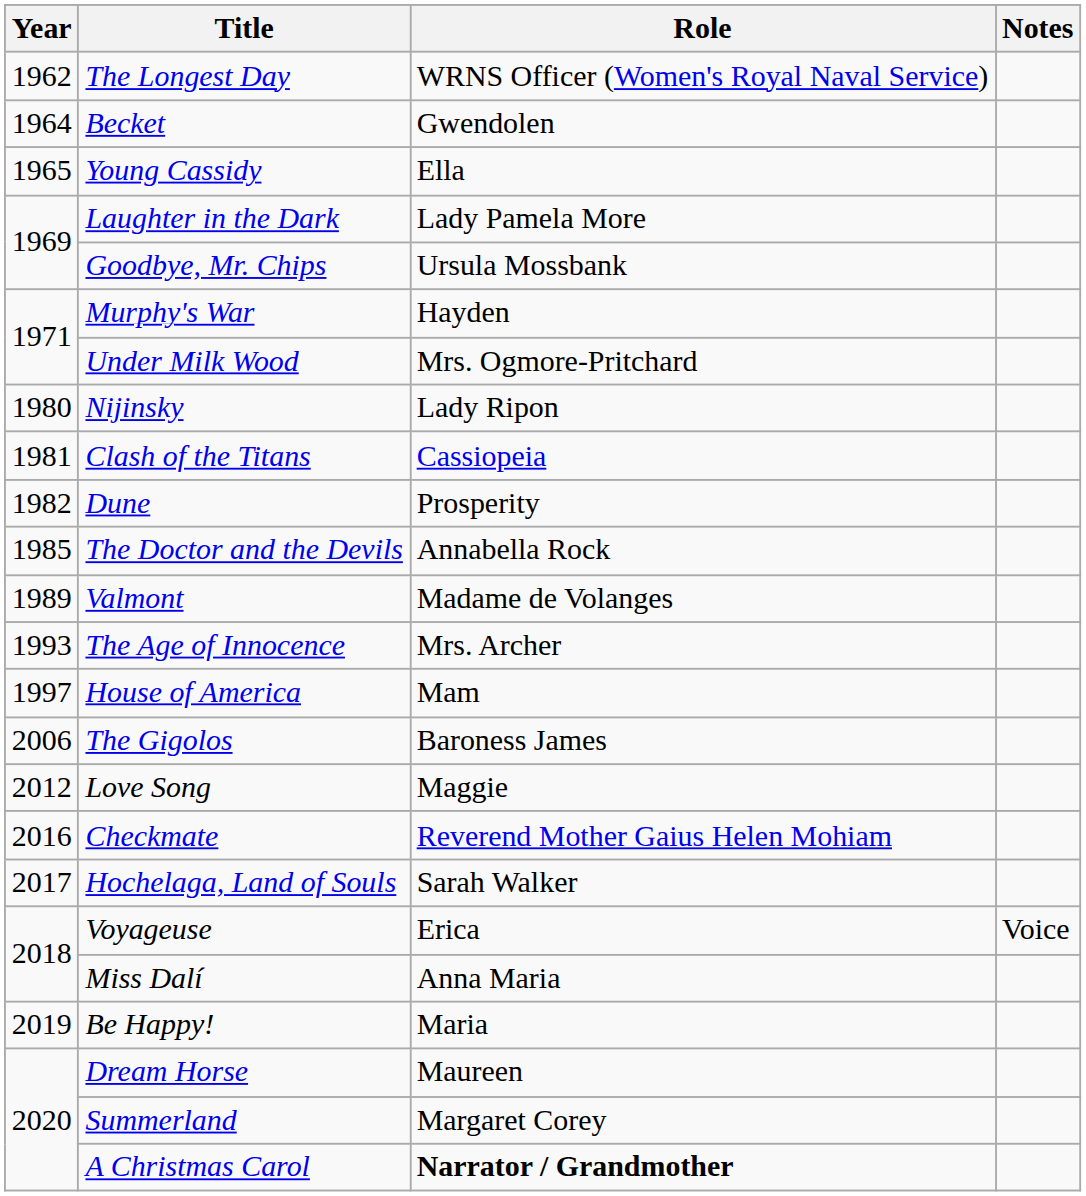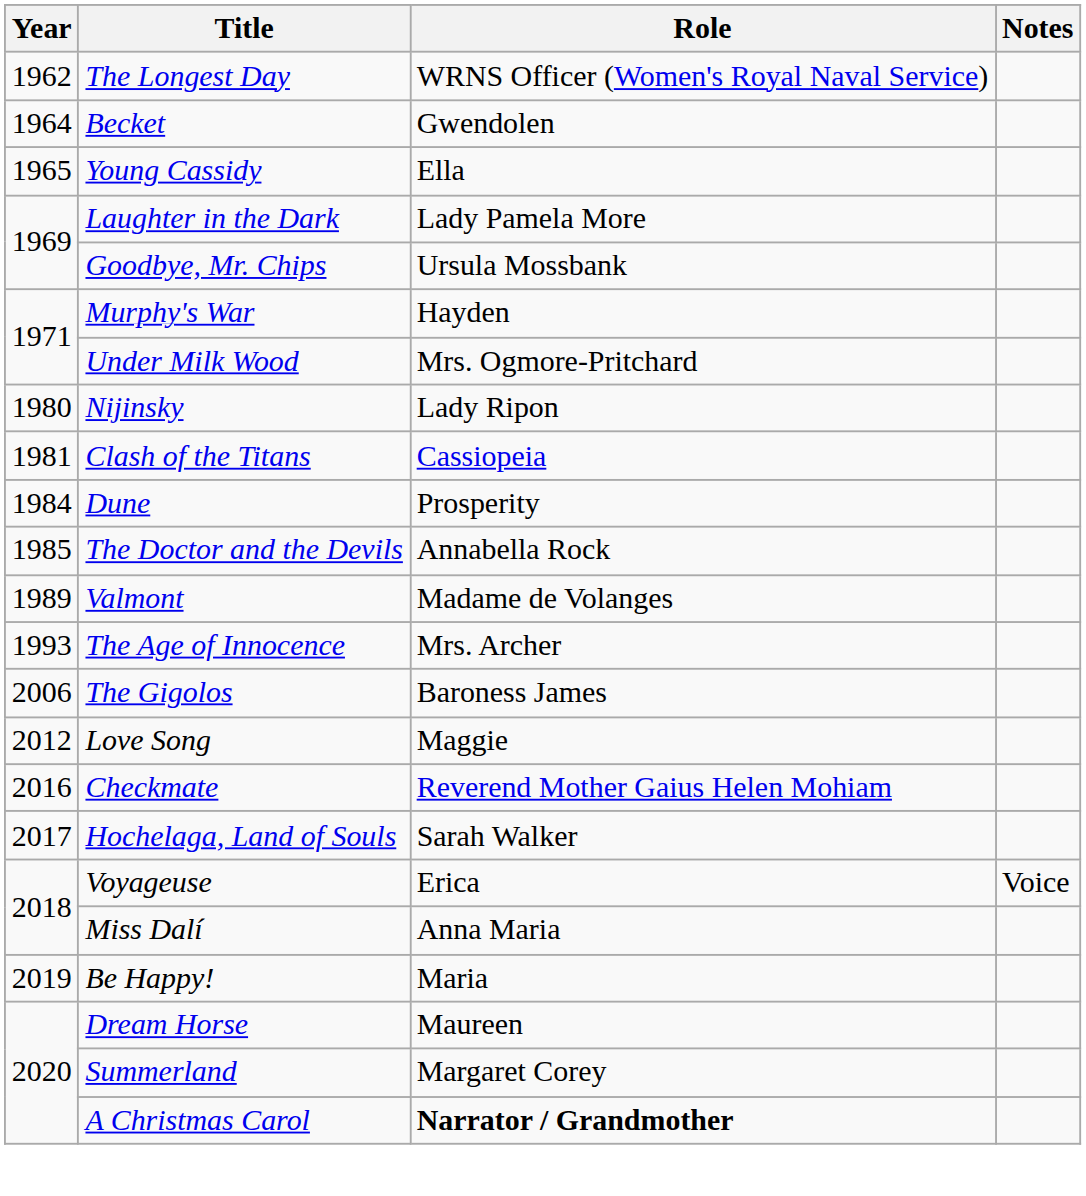Dune | Year: 1982 -> 1984
- row: 1997 | House of America | Mam
